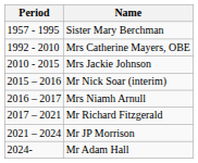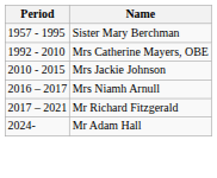- row: 2015 – 2016 | Mr Nick Soar (interim)
- row: 2021 – 2024 | Mr JP Morrison
